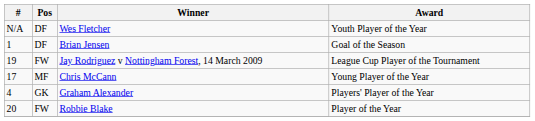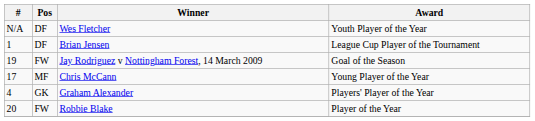Brian Jensen | Award: Goal of the Season -> League Cup Player of the Tournament
Jay Rodriguez v Nottingham Forest, 14 March 2009 | Award: League Cup Player of the Tournament -> Goal of the Season
